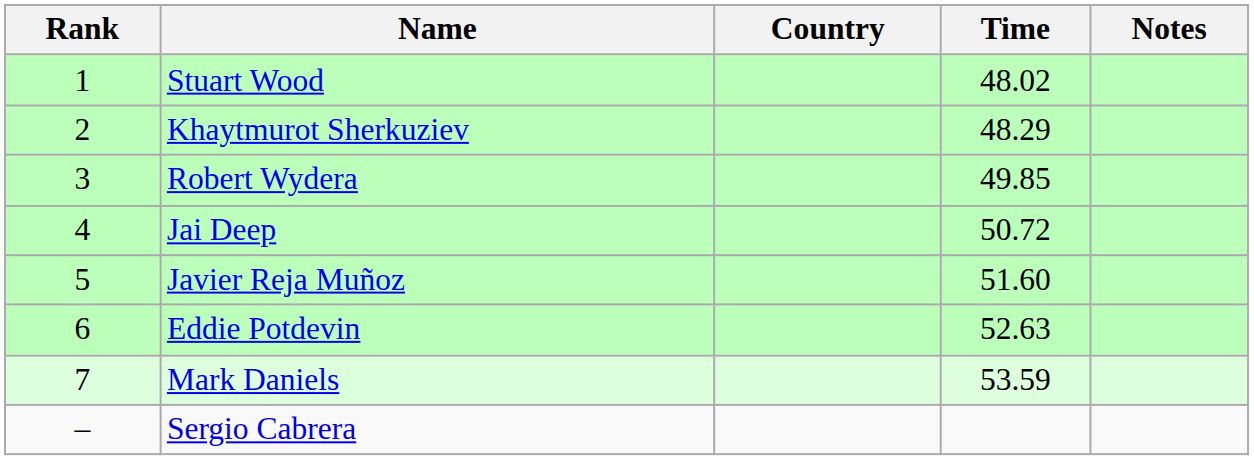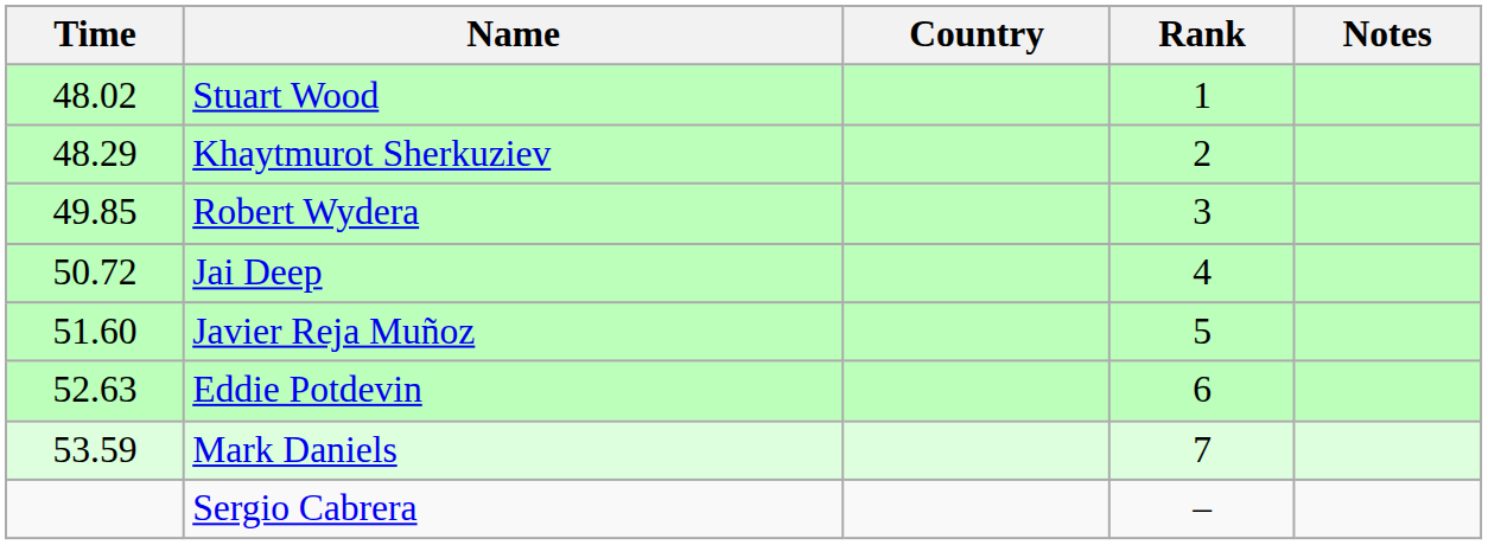columns swapped: Rank <-> Time
